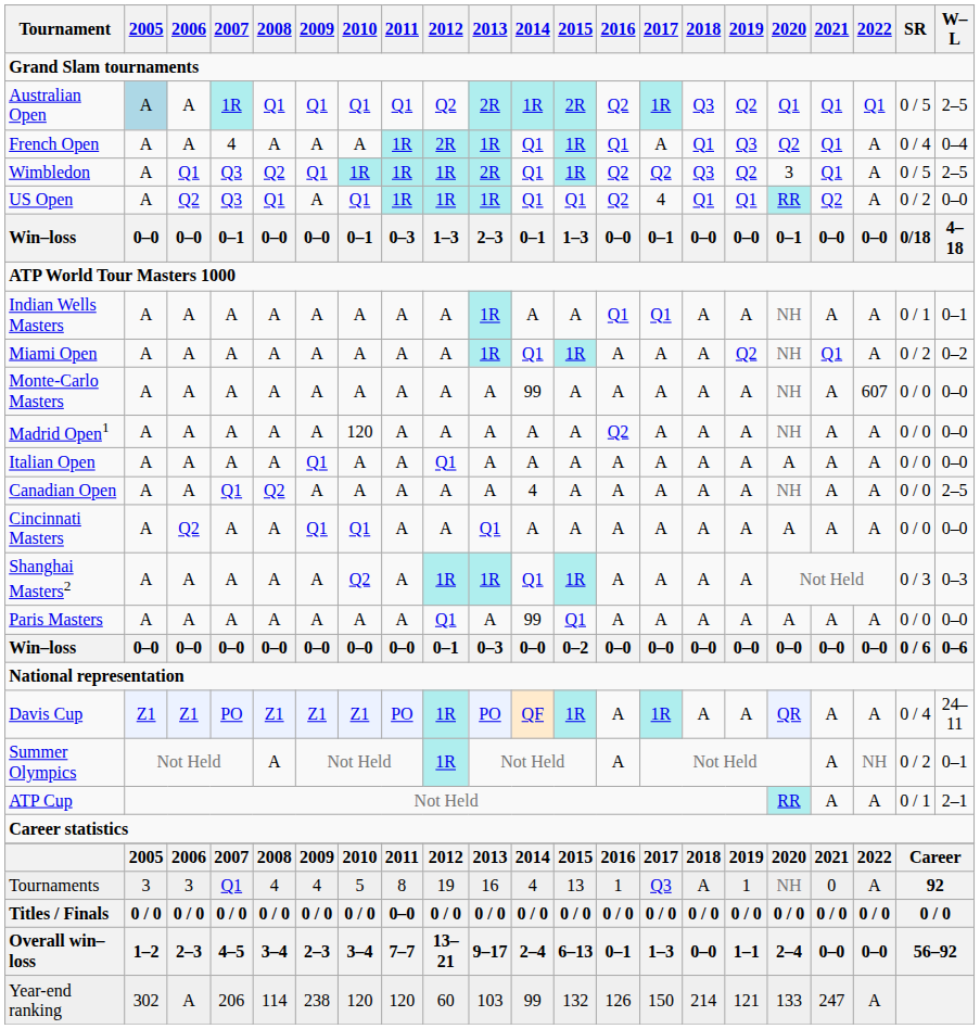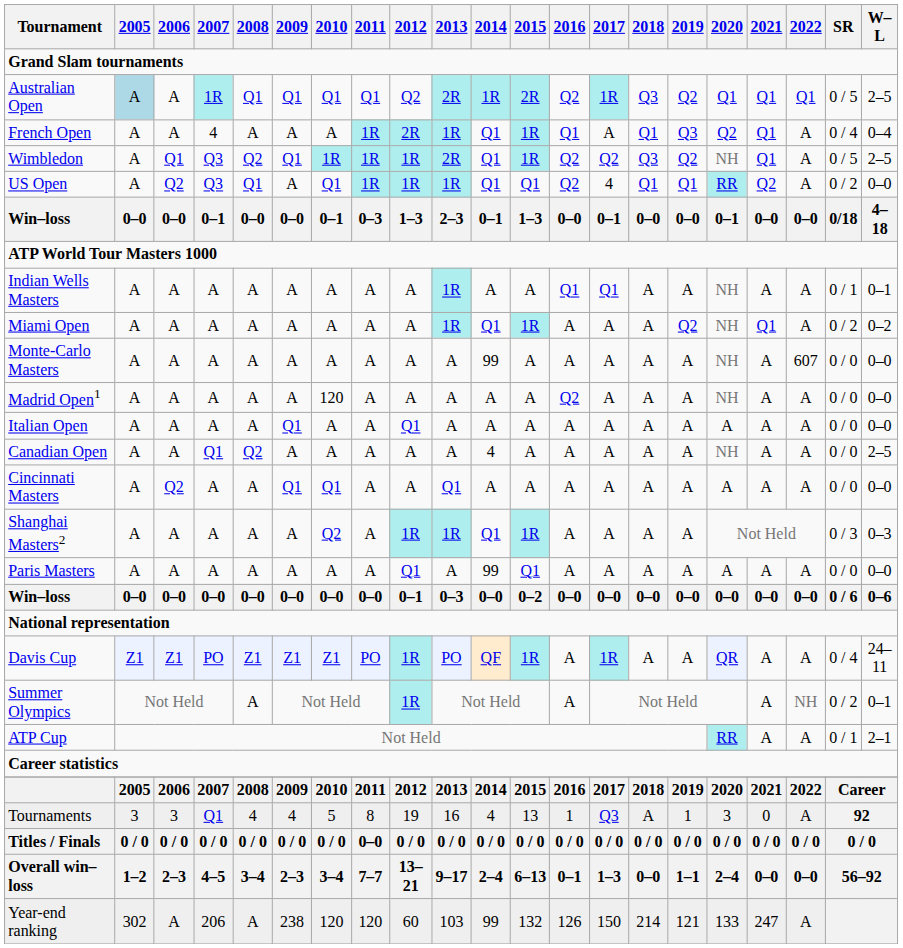Wimbledon | 2020: 3 -> NH
Tournaments | 2020: NH -> 3
Year-end ranking | 2008: 114 -> A
